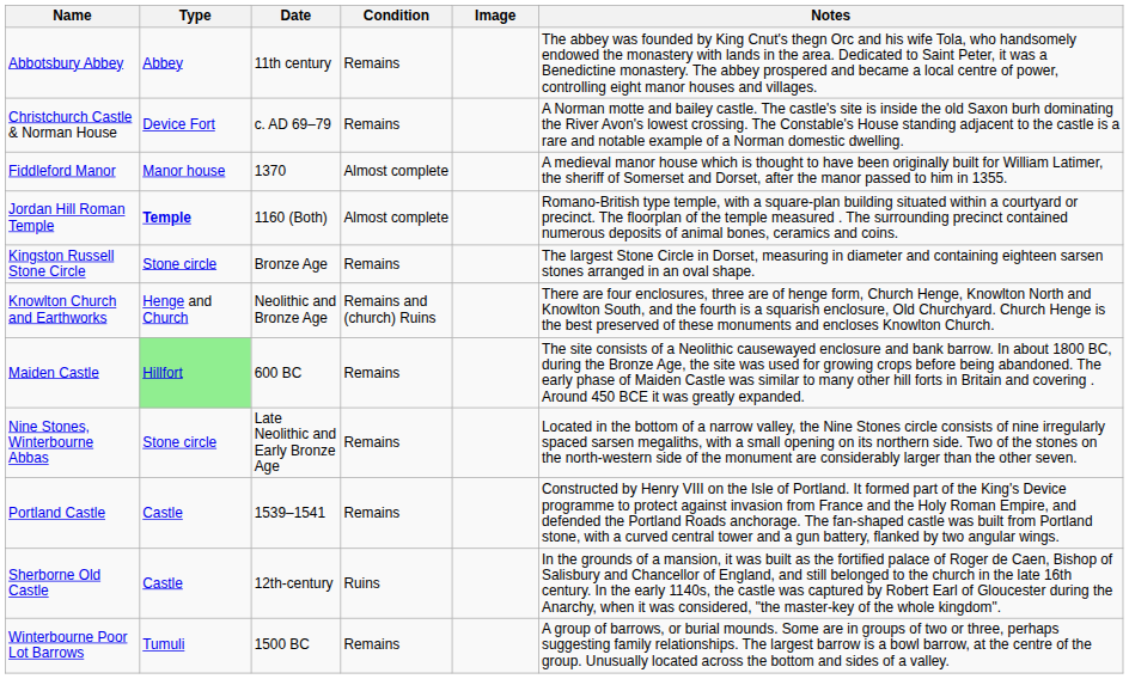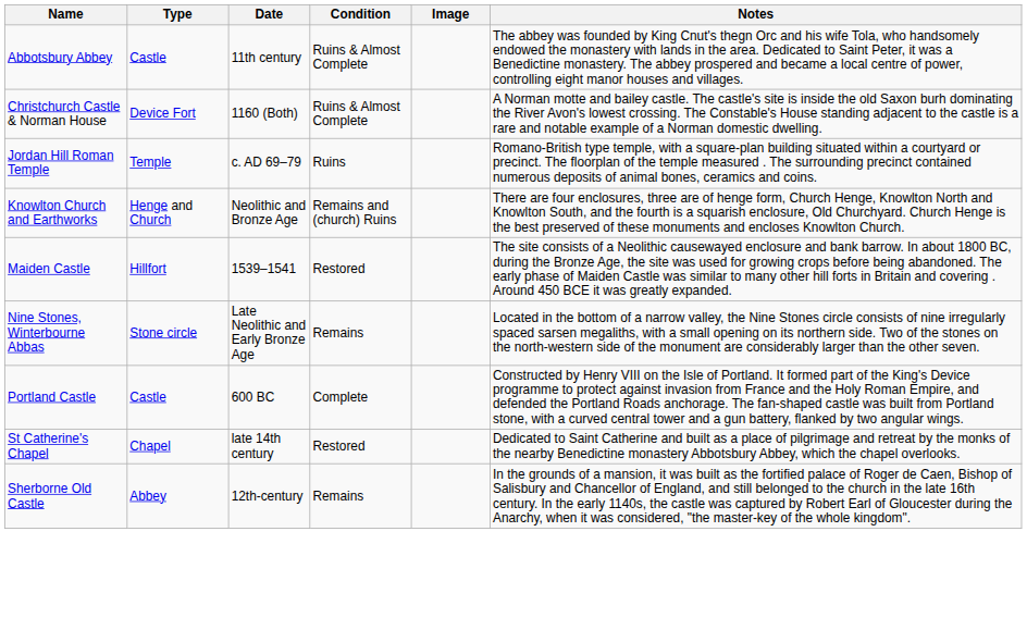Abbotsbury Abbey | Type: Abbey -> Castle
Abbotsbury Abbey | Condition: Remains -> Ruins & Almost Complete
Christchurch Castle & Norman House | Date: c. AD 69–79 -> 1160 (Both)
Christchurch Castle & Norman House | Condition: Remains -> Ruins & Almost Complete
- row: Fiddleford Manor | Manor house | 1370 | Almost complete | A medieval manor house which is thought to have been originally built for William Latimer, the sheriff of Somerset and Dorset, after the manor passed to him in 1355.
Jordan Hill Roman Temple | Type: bold -> normal
Jordan Hill Roman Temple | Date: 1160 (Both) -> c. AD 69–79
Jordan Hill Roman Temple | Condition: Almost complete -> Ruins
- row: Kingston Russell Stone Circle | Stone circle | Bronze Age | Remains | The largest Stone Circle in Dorset, measuring in diameter and containing eighteen sarsen stones arranged in an oval shape.
Maiden Castle | Type: lightgreen background -> no background
Maiden Castle | Date: 600 BC -> 1539–1541
Maiden Castle | Condition: Remains -> Restored
Portland Castle | Date: 1539–1541 -> 600 BC
Portland Castle | Condition: Remains -> Complete
+ row: St Catherine's Chapel | Chapel | late 14th century | Restored | Dedicated to Saint Catherine and built as a place of pilgrimage and retreat by the monks of the nearby Benedictine monastery Abbotsbury Abbey, which the chapel overlooks.
Sherborne Old Castle | Type: Castle -> Abbey
Sherborne Old Castle | Condition: Ruins -> Remains
- row: Winterbourne Poor Lot Barrows | Tumuli | 1500 BC | Remains | A group of barrows, or burial mounds. Some are in groups of two or three, perhaps suggesting family relationships. The largest barrow is a bowl barrow, at the centre of the group. Unusually located across the bottom and sides of a valley.
